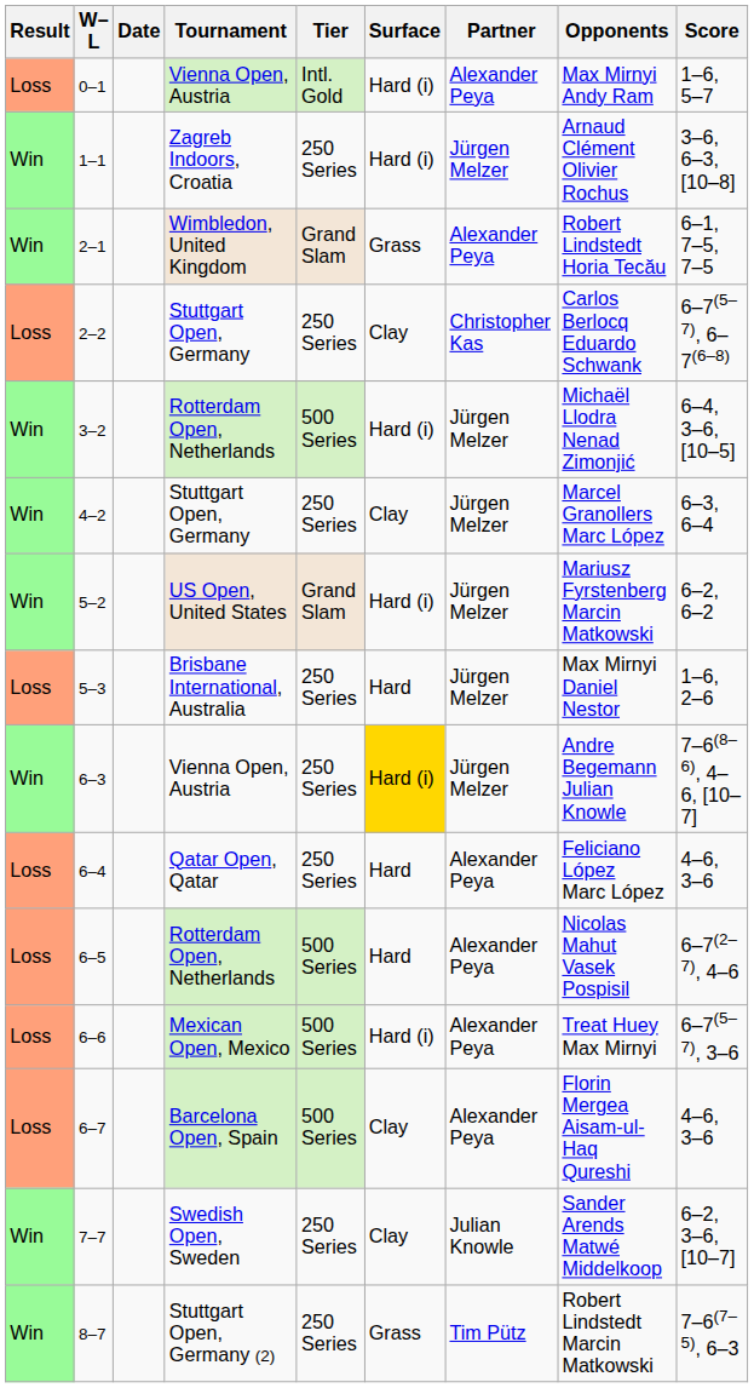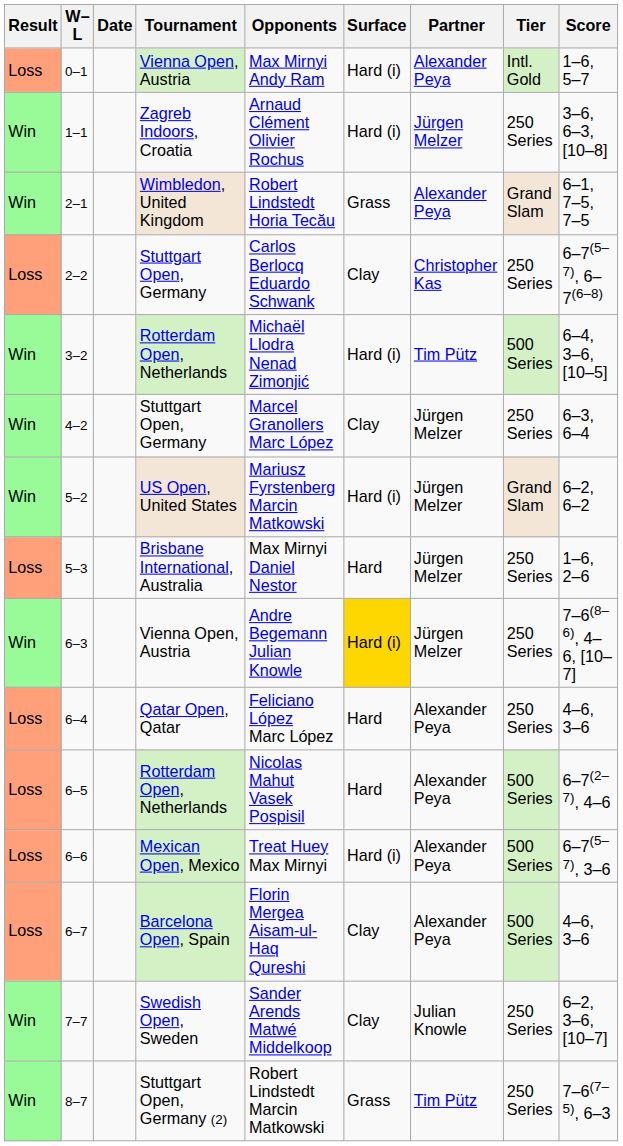columns swapped: Tier <-> Opponents
3–2 | Partner: Jürgen Melzer -> Tim Pütz
